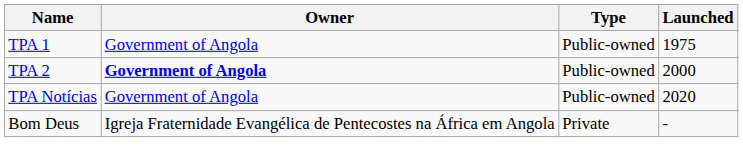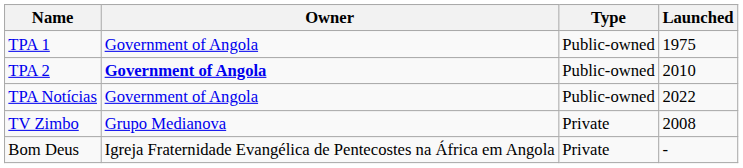TPA 2 | Launched: 2000 -> 2010
TPA Notícias | Launched: 2020 -> 2022
+ row: TV Zimbo | Grupo Medianova | Private | 2008
